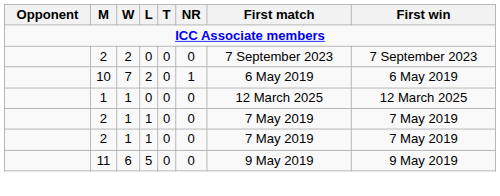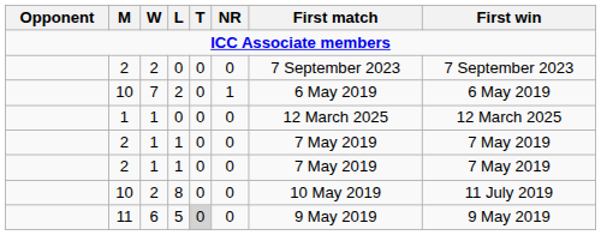+ row: 10 | 2 | 8 | 0 | 0 | 10 May 2019 | 11 July 2019
5 | T: no background -> lightgrey background
